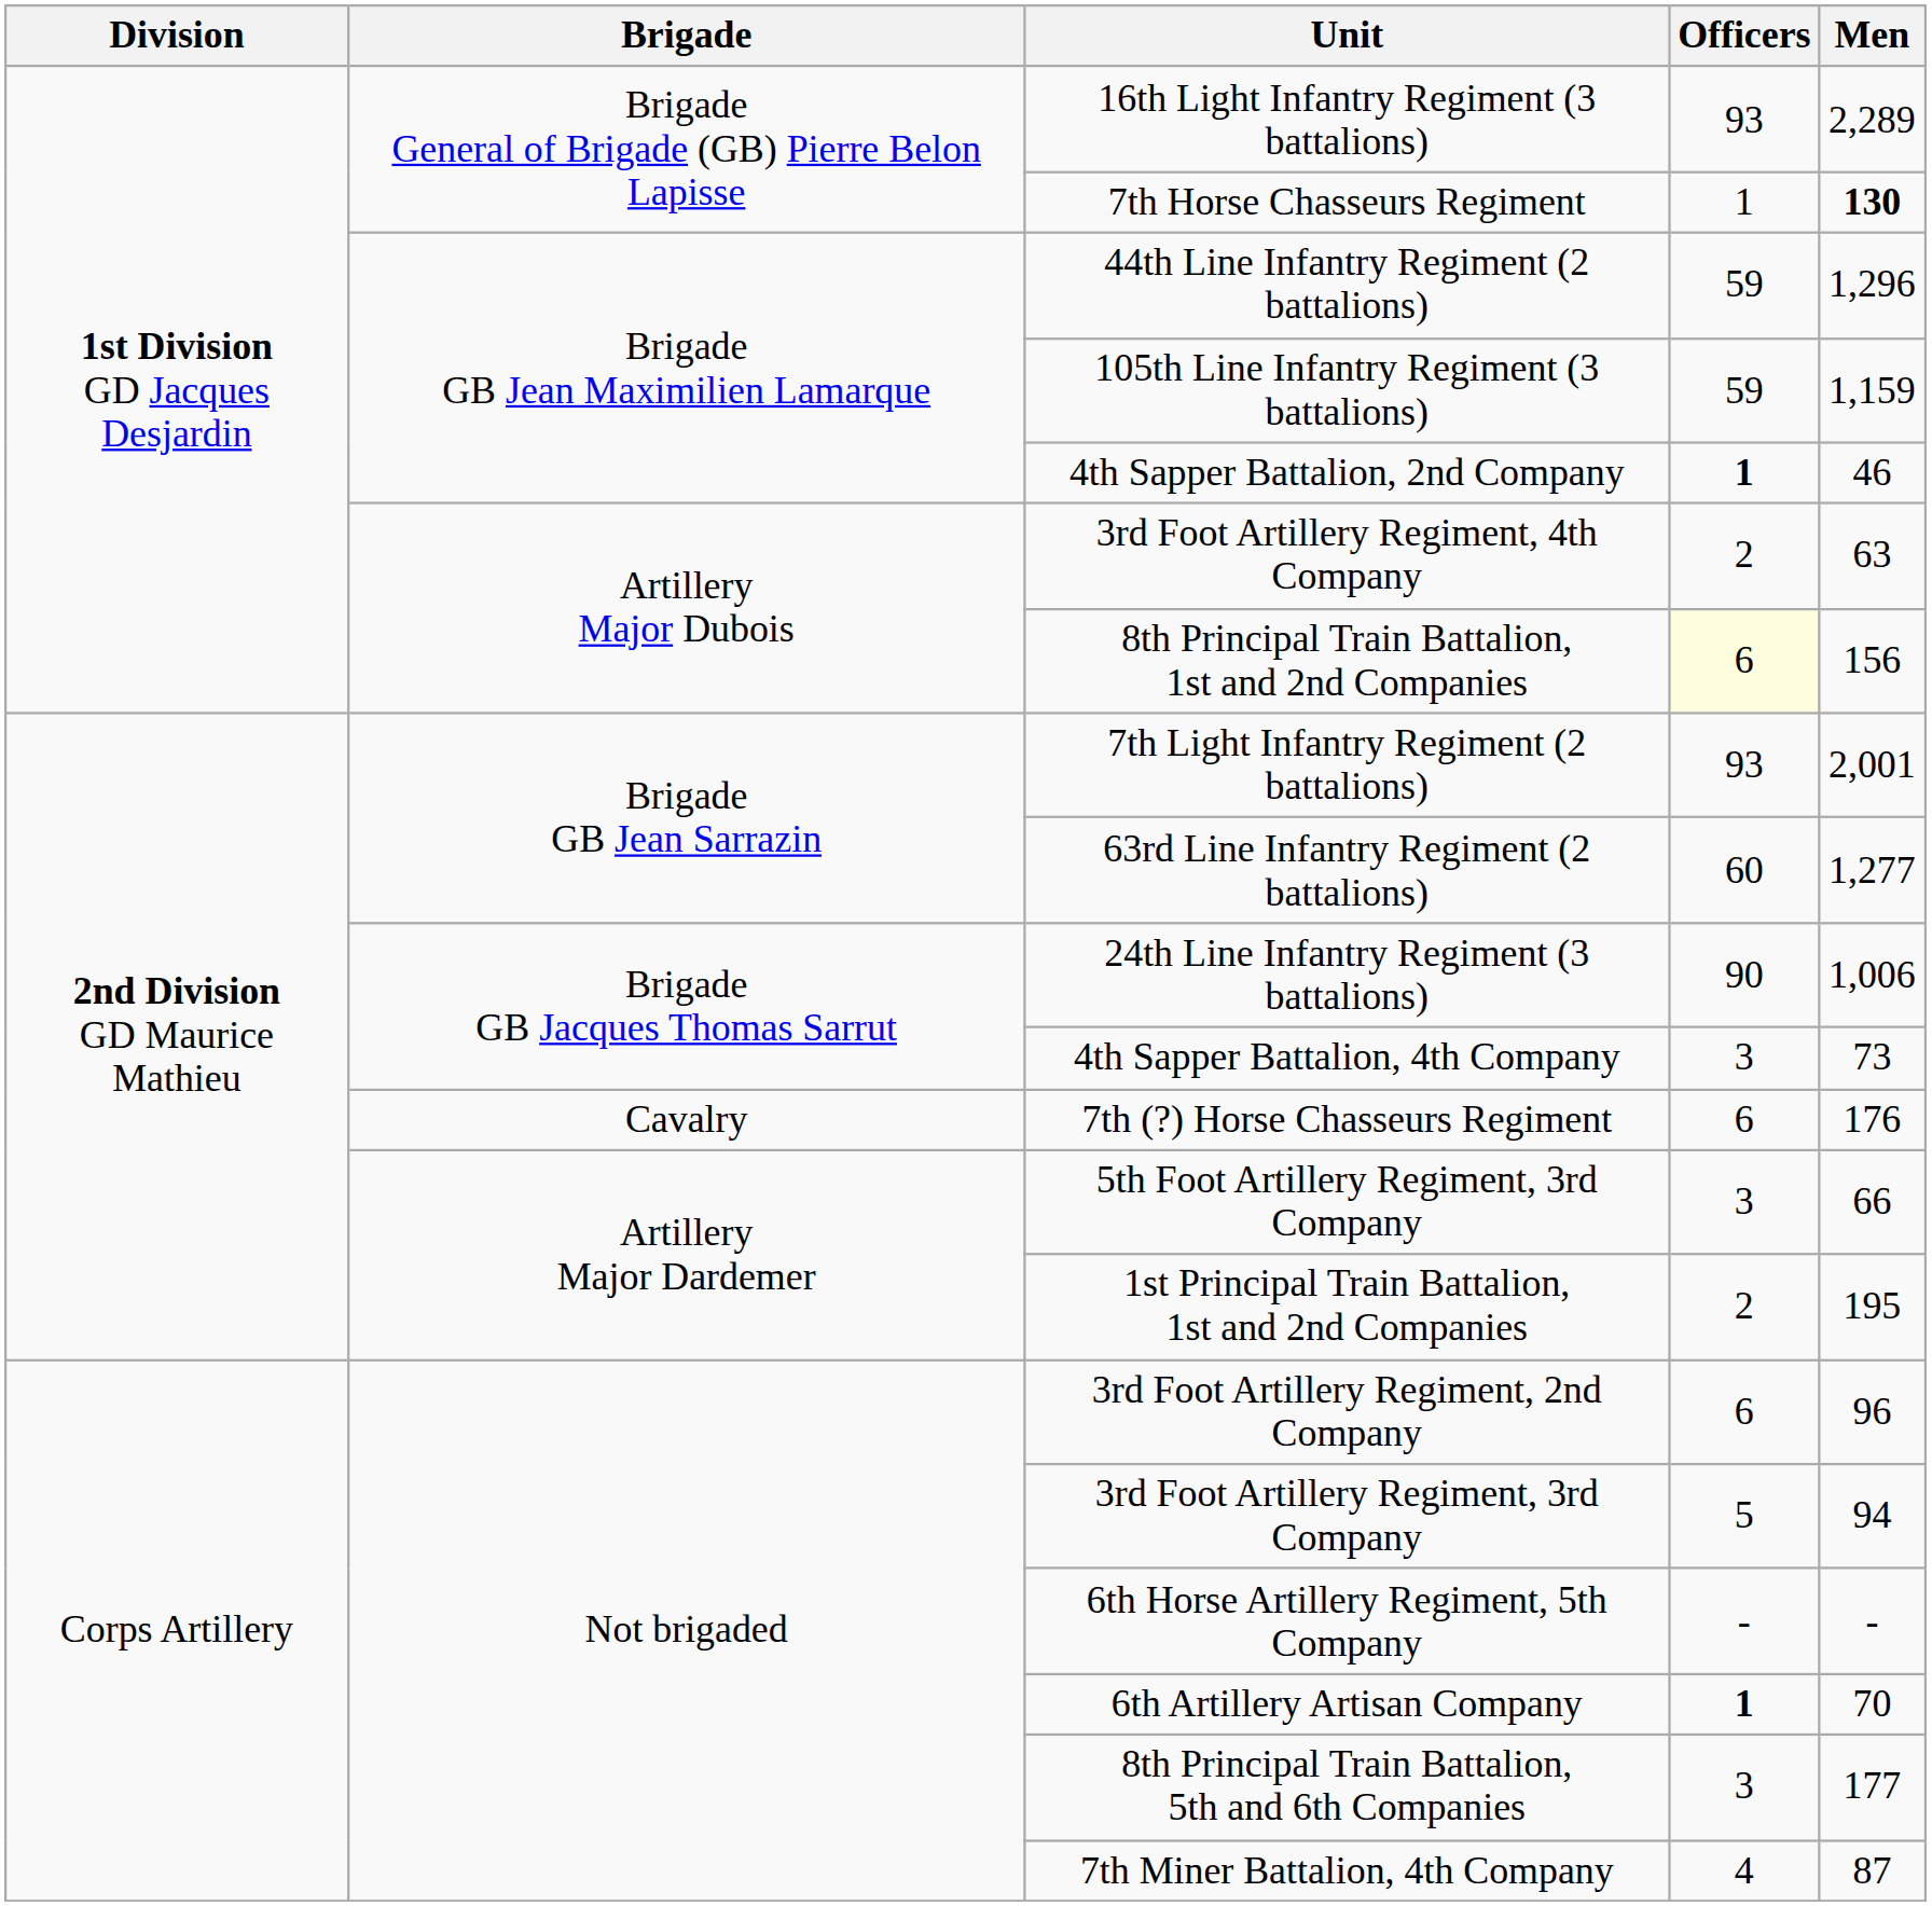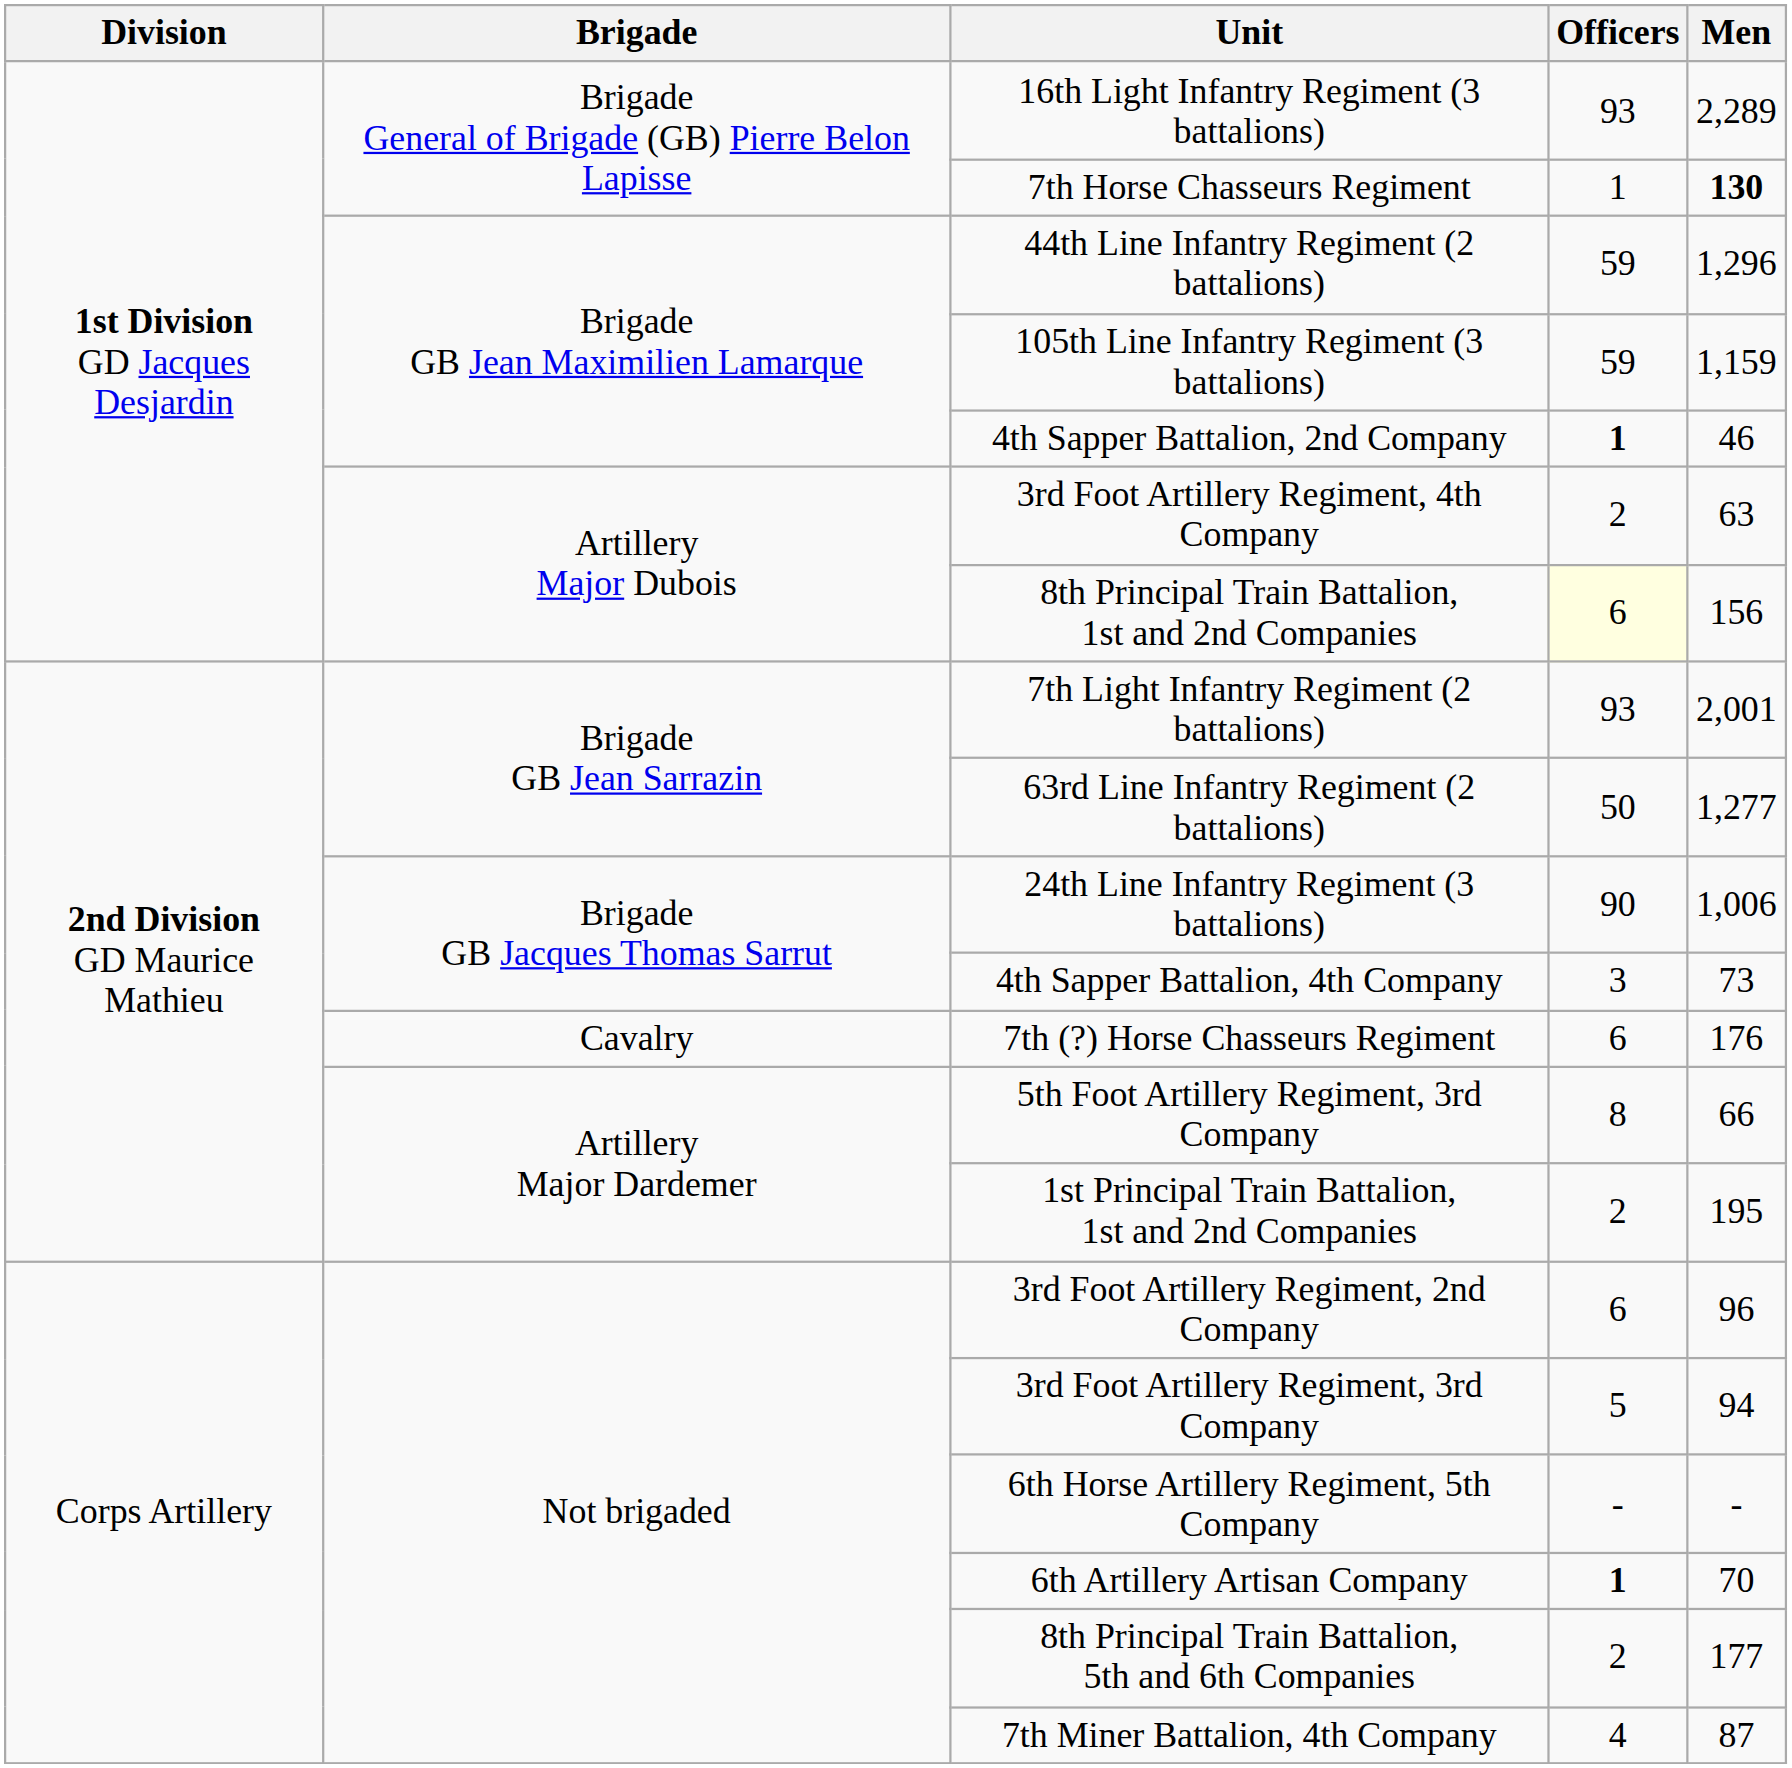63rd Line Infantry Regiment (2 battalions) | Officers: 60 -> 50
5th Foot Artillery Regiment, 3rd Company | Officers: 3 -> 8
8th Principal Train Battalion, 5th and 6th Companies | Officers: 3 -> 2
